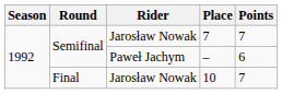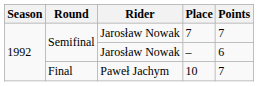– | Rider: Paweł Jachym -> Jarosław Nowak
10 | Rider: Jarosław Nowak -> Paweł Jachym
